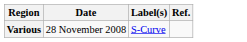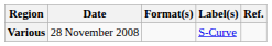+ column: Format(s)
